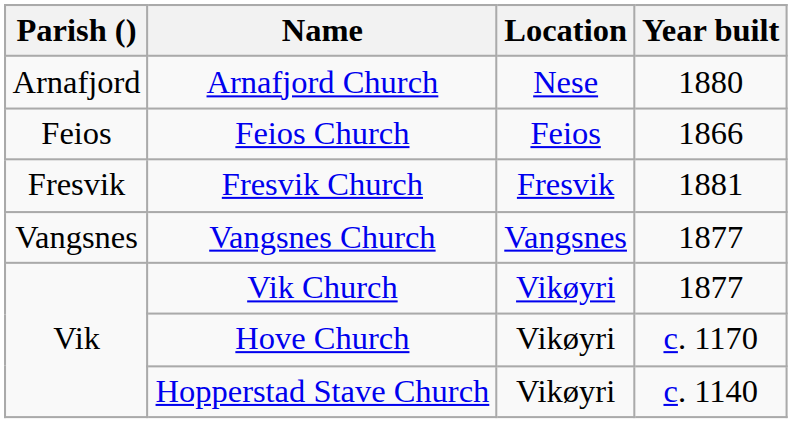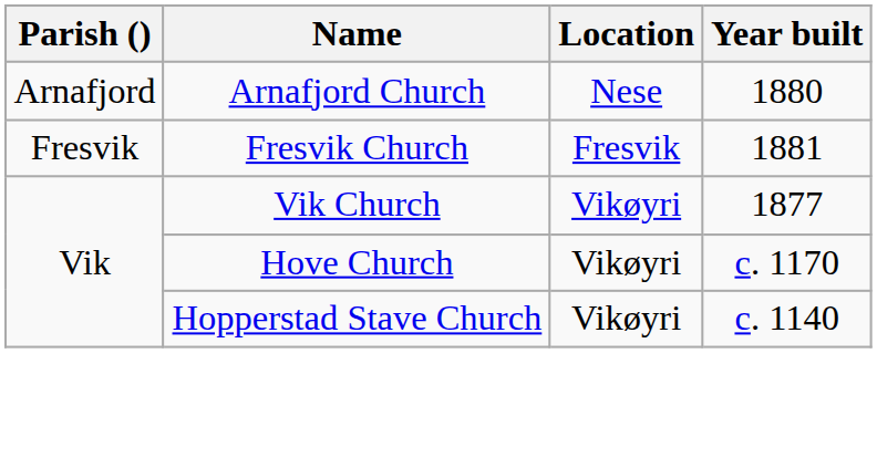- row: Feios | Feios Church | Feios | 1866
- row: Vangsnes | Vangsnes Church | Vangsnes | 1877
